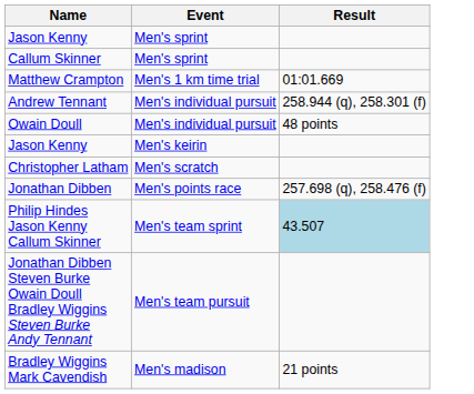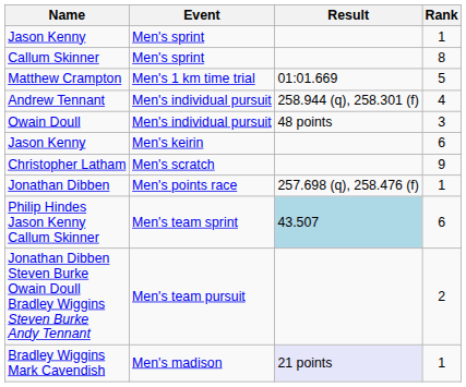+ column: Rank | 1 | 8 | 5 | 4 | 3 | 6 | 9 | 1 | 6 | 2 | 1
Bradley Wiggins Mark Cavendish | Result: no background -> lavender background
